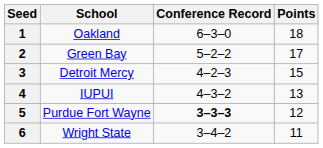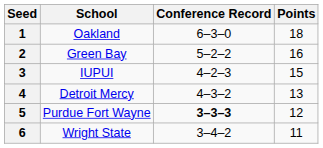2 | Points: 17 -> 16
3 | School: Detroit Mercy -> IUPUI
4 | School: IUPUI -> Detroit Mercy
